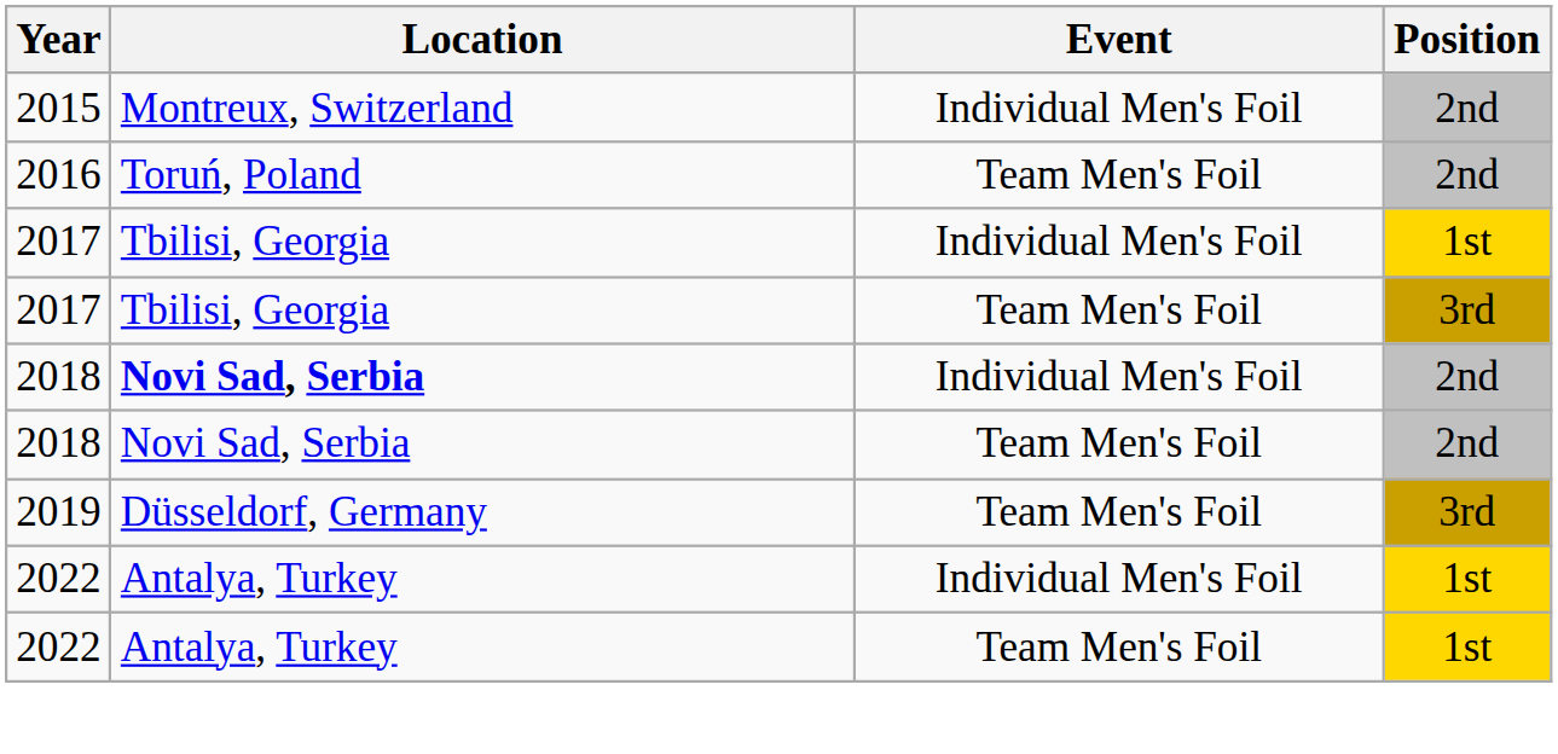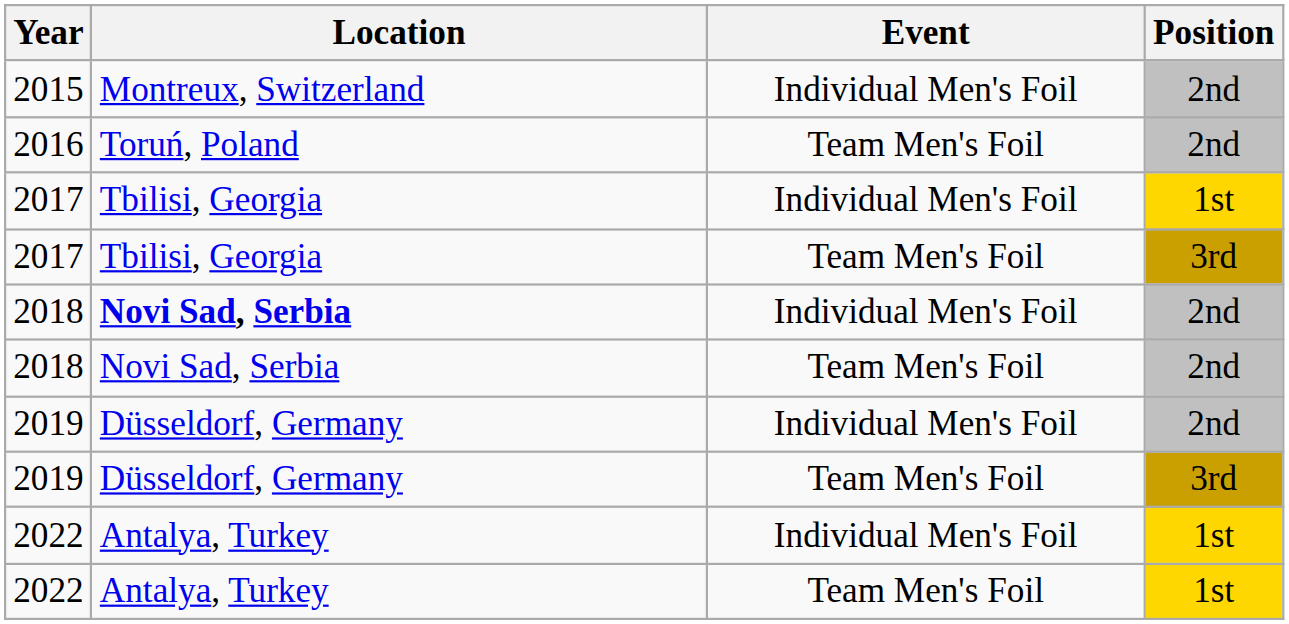+ row: 2019 | Düsseldorf, Germany | Individual Men's Foil | 2nd
